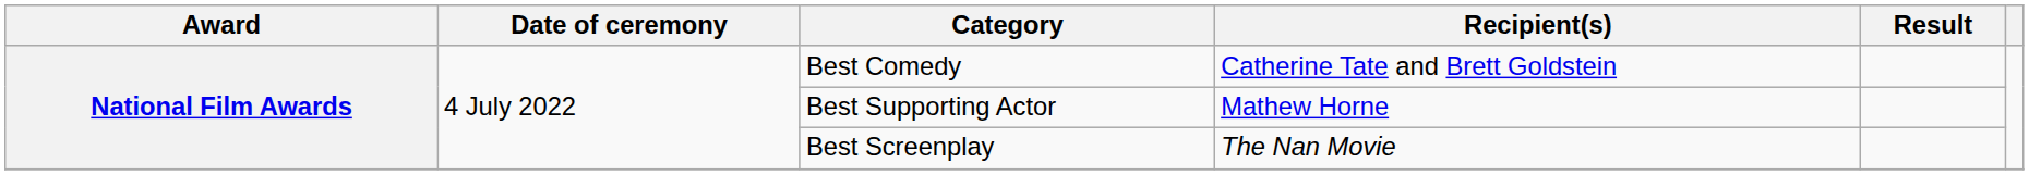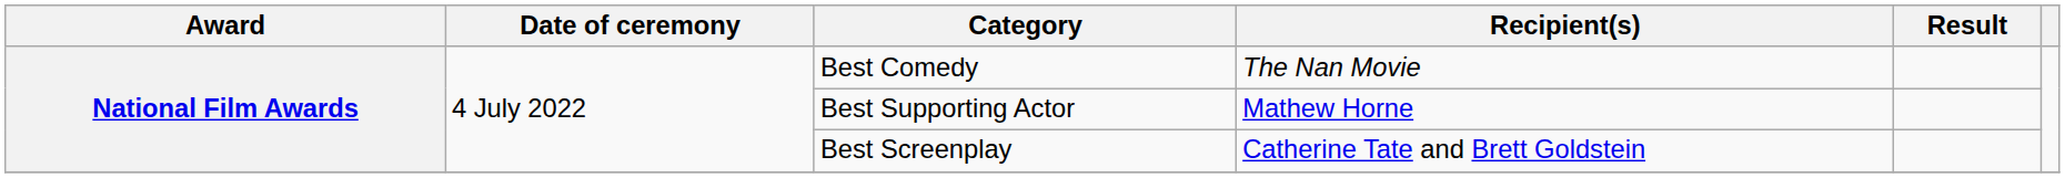Best Comedy | Recipient(s): Catherine Tate and Brett Goldstein -> The Nan Movie
Best Screenplay | Recipient(s): The Nan Movie -> Catherine Tate and Brett Goldstein
